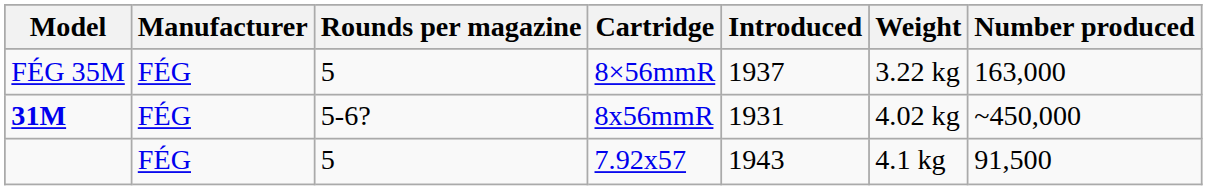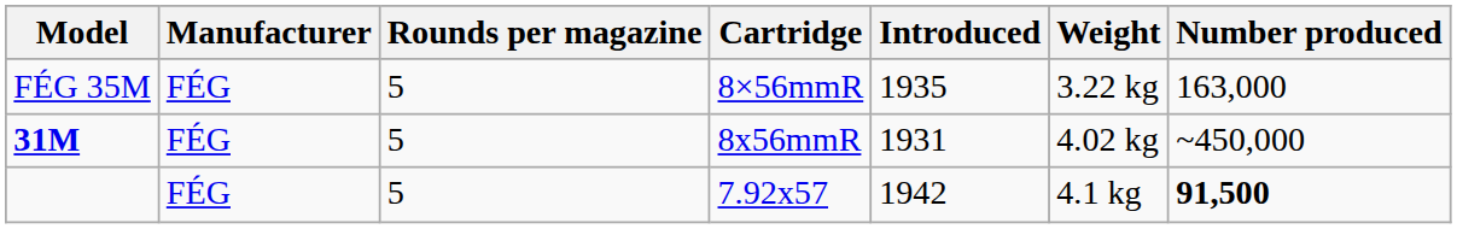8×56mmR | Introduced: 1937 -> 1935
8x56mmR | Rounds per magazine: 5-6? -> 5
7.92x57 | Introduced: 1943 -> 1942
7.92x57 | Number produced: normal -> bold
